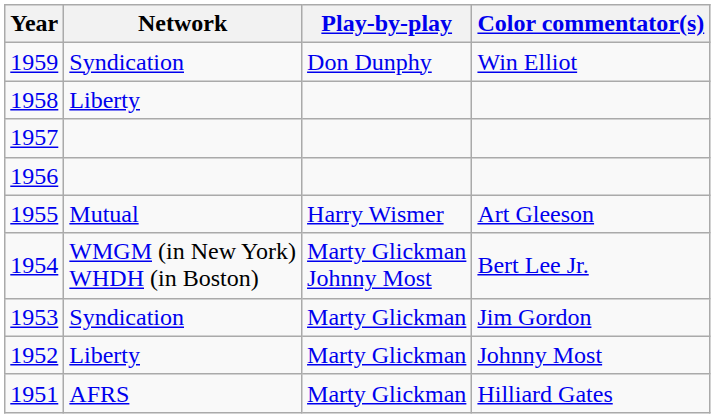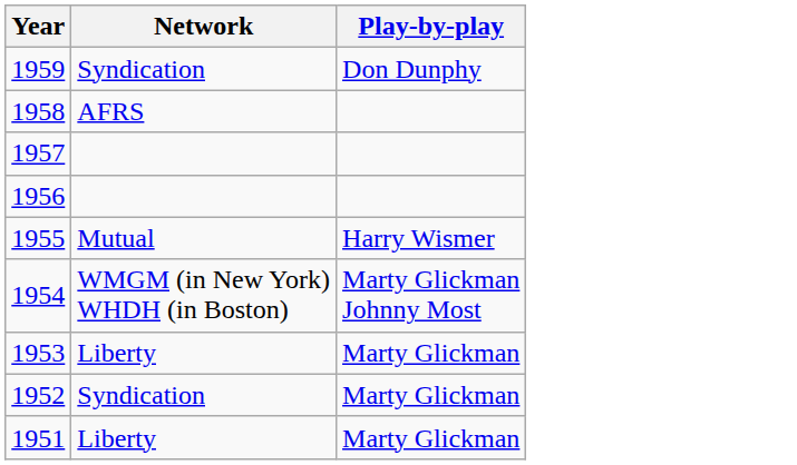- column: Color commentator(s) | Win Elliot | Art Gleeson | Bert Lee Jr. | Jim Gordon | Johnny Most | Hilliard Gates
1958 | Network: Liberty -> AFRS
1953 | Network: Syndication -> Liberty
1952 | Network: Liberty -> Syndication
1951 | Network: AFRS -> Liberty
